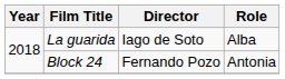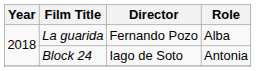La guarida | Director: Iago de Soto -> Fernando Pozo
Block 24 | Director: Fernando Pozo -> Iago de Soto
